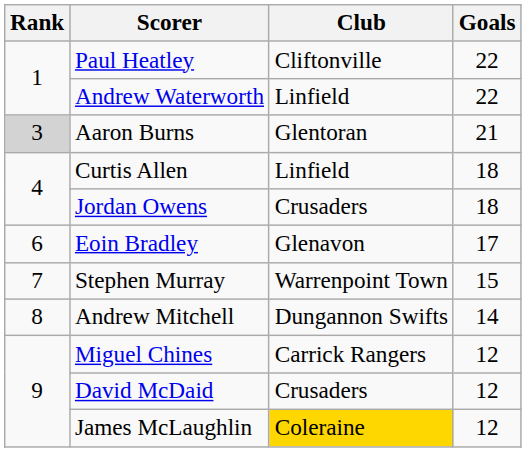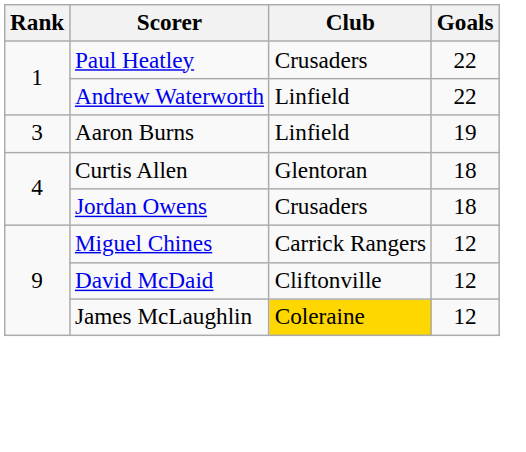Paul Heatley | Club: Cliftonville -> Crusaders
Aaron Burns | Rank: lightgrey background -> no background
Aaron Burns | Club: Glentoran -> Linfield
Aaron Burns | Goals: 21 -> 19
Curtis Allen | Club: Linfield -> Glentoran
- row: 6 | Eoin Bradley | Glenavon | 17
- row: 7 | Stephen Murray | Warrenpoint Town | 15
- row: 8 | Andrew Mitchell | Dungannon Swifts | 14
David McDaid | Club: Crusaders -> Cliftonville
